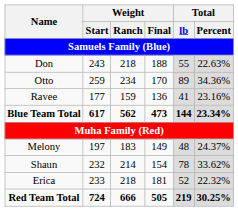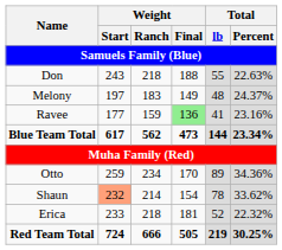rows swapped: Melony <-> Otto
Ravee | Weight / Final: no background -> lightgreen background
Shaun | Weight / Start: no background -> lightsalmon background
